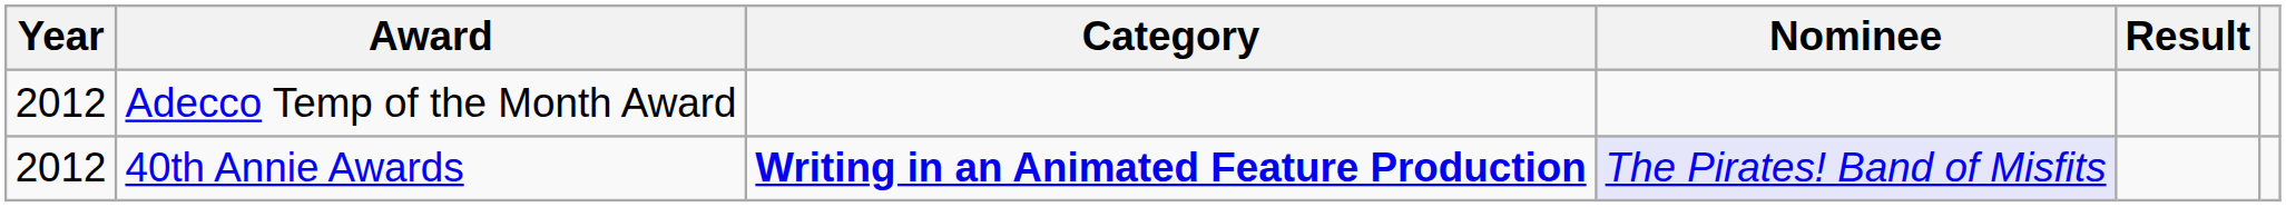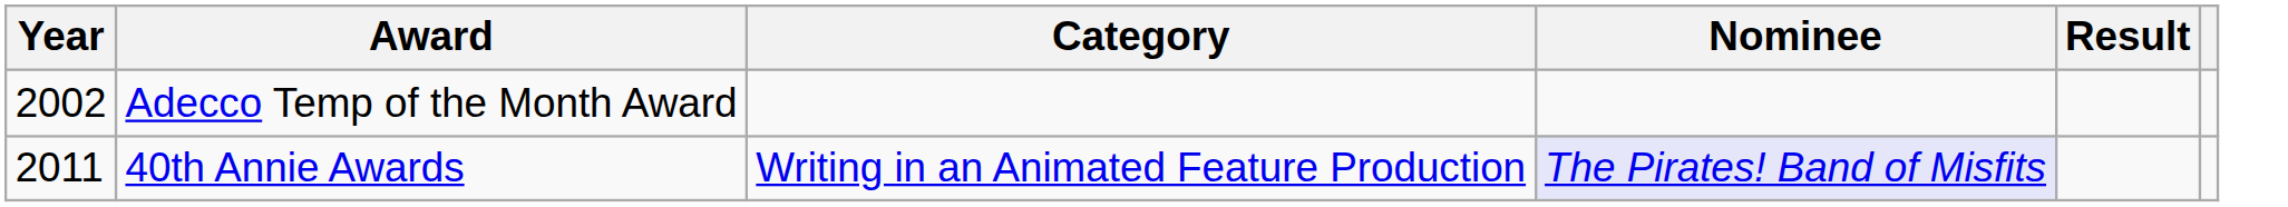Adecco Temp of the Month Award | Year: 2012 -> 2002
40th Annie Awards | Year: 2012 -> 2011
40th Annie Awards | Category: bold -> normal
